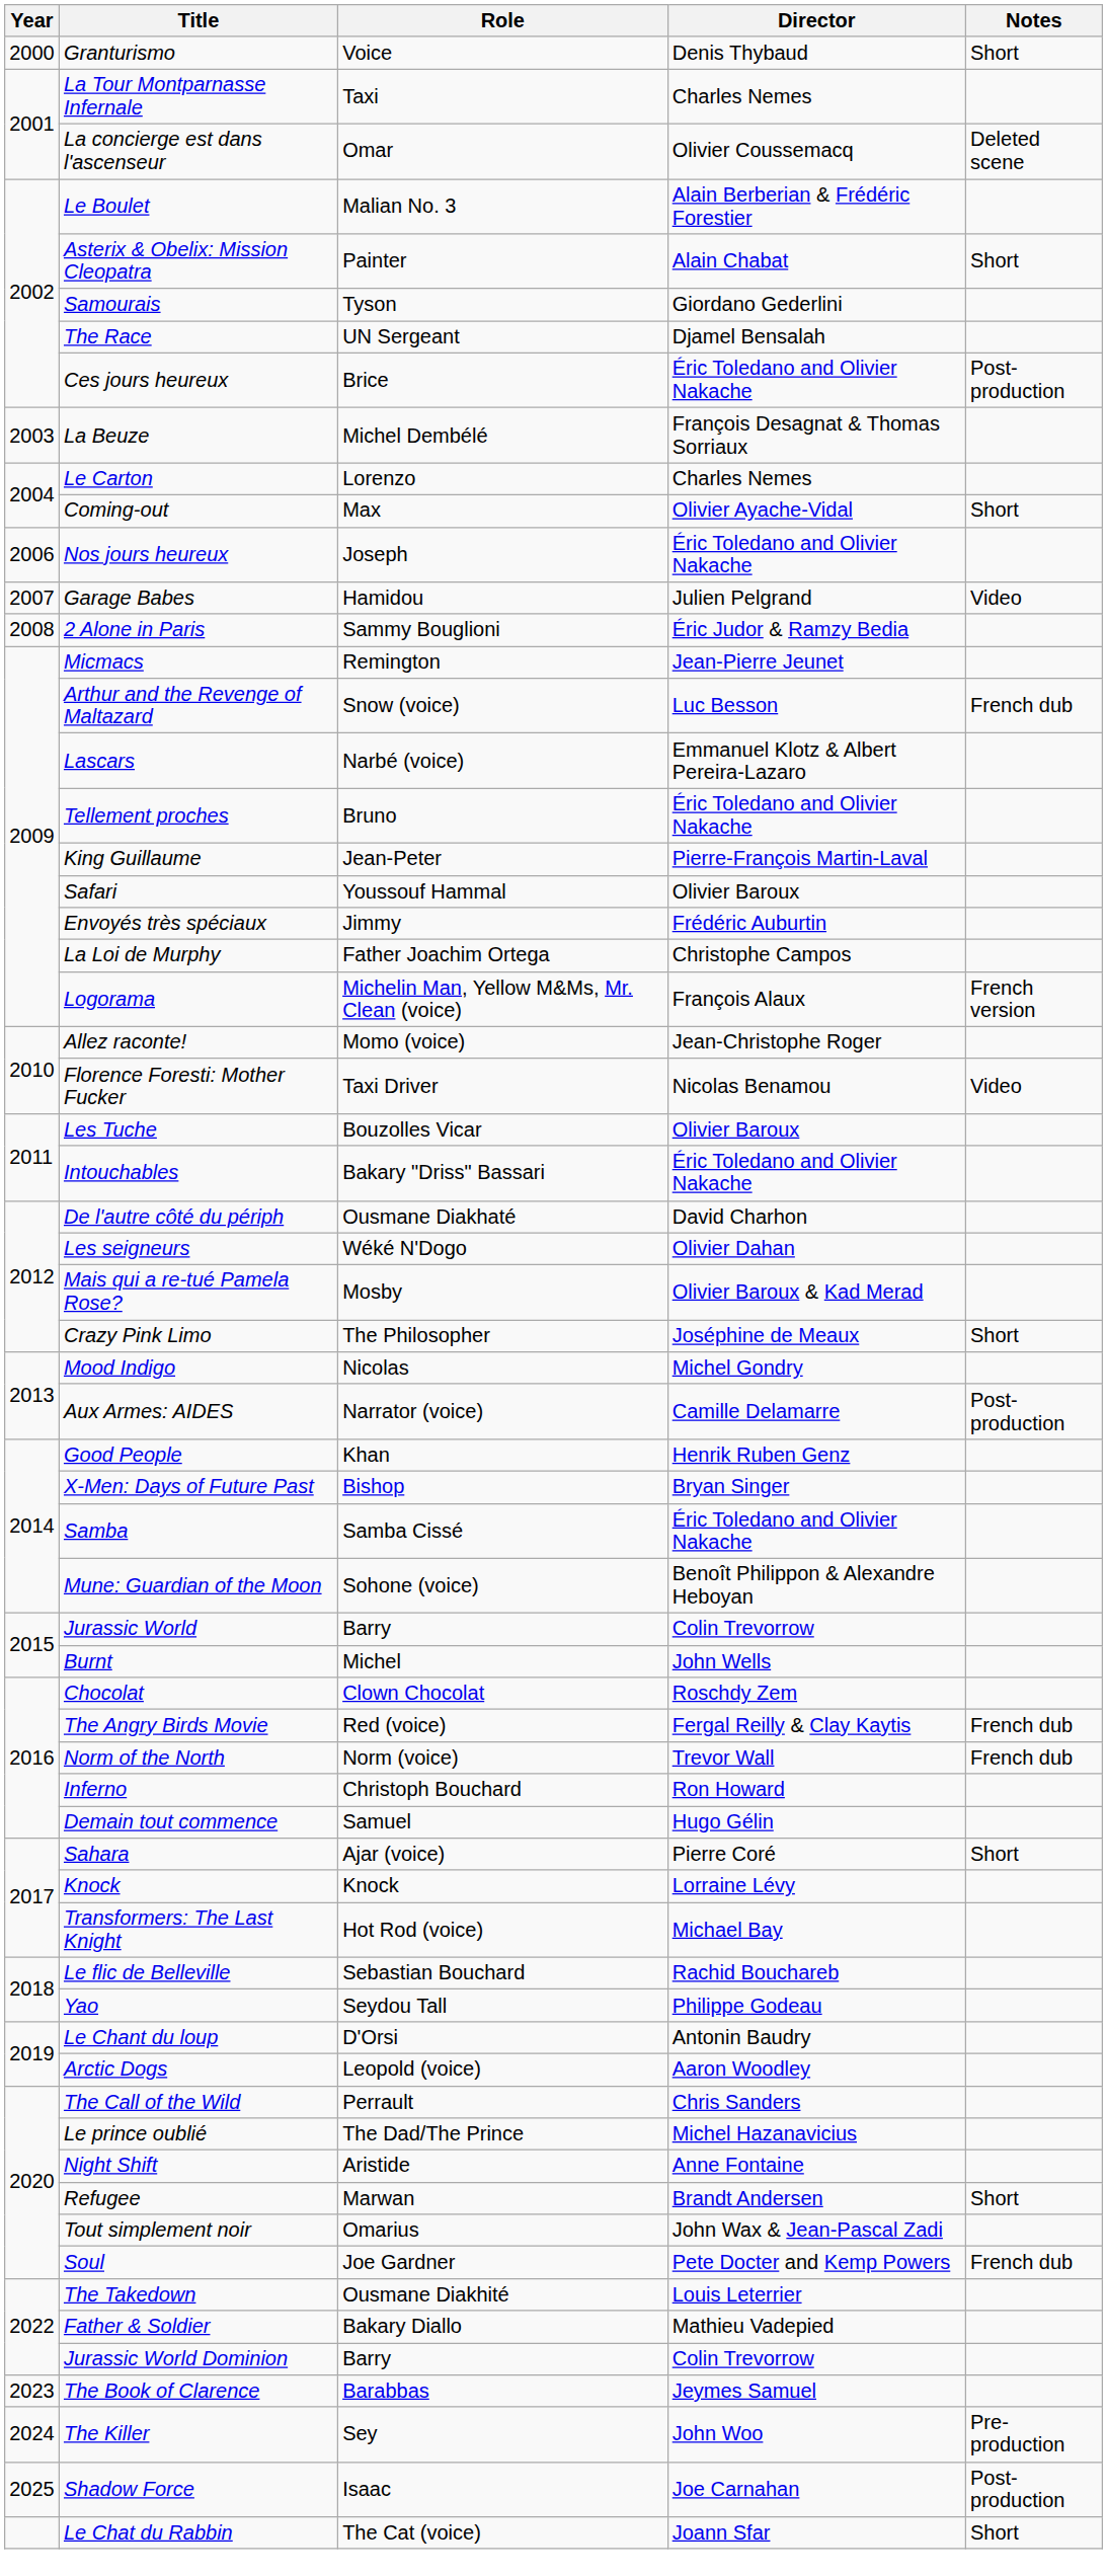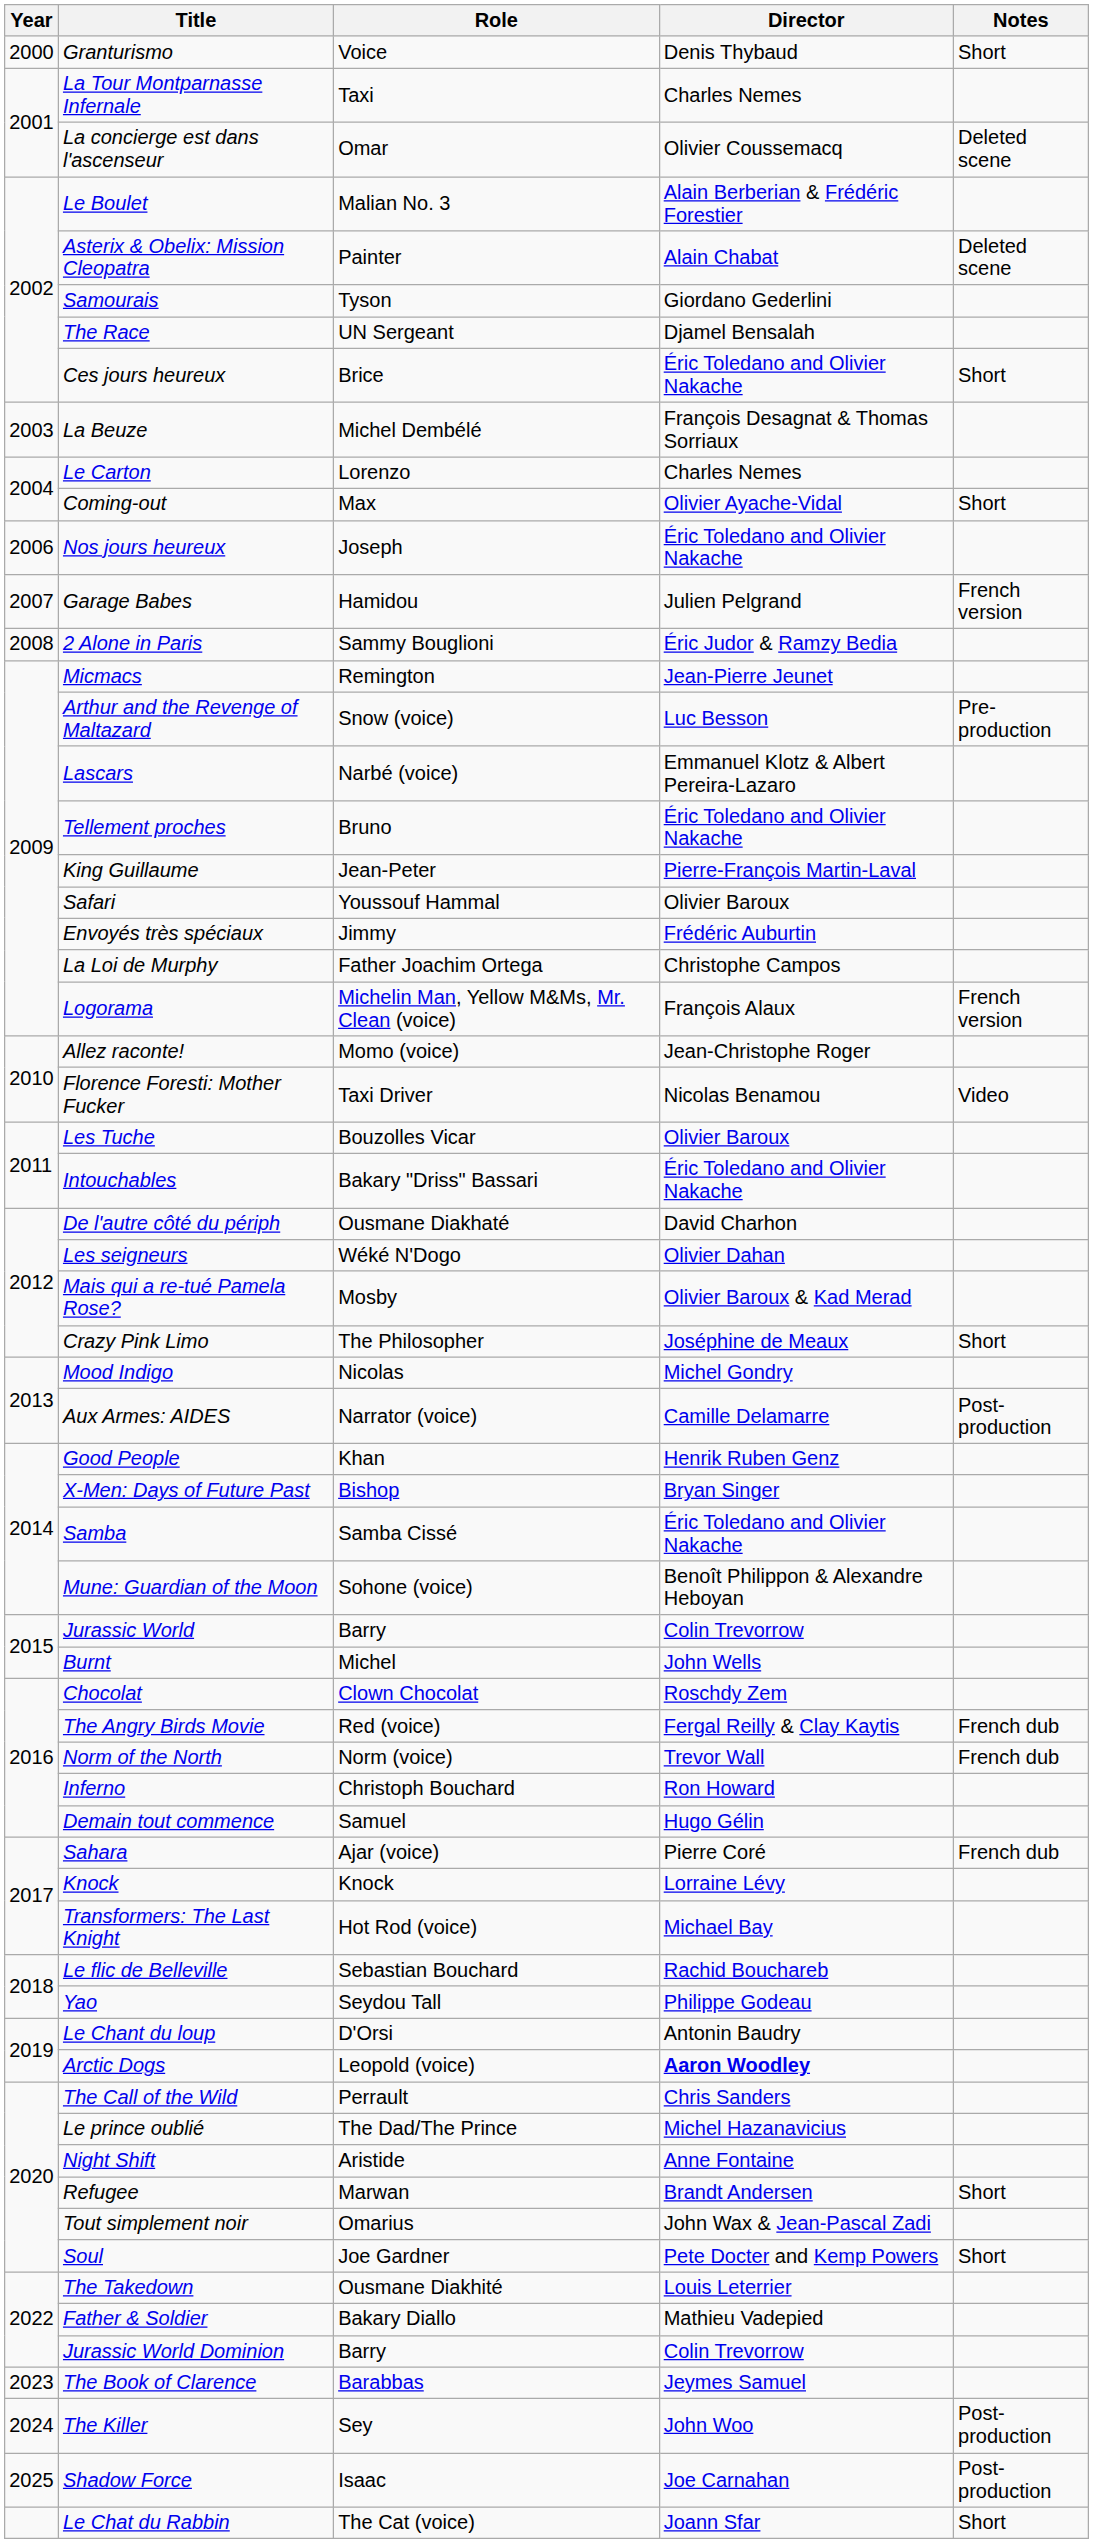Asterix & Obelix: Mission Cleopatra | Notes: Short -> Deleted scene
Ces jours heureux | Notes: Post-production -> Short
Garage Babes | Notes: Video -> French version
Arthur and the Revenge of Maltazard | Notes: French dub -> Pre-production
Sahara | Notes: Short -> French dub
Arctic Dogs | Director: normal -> bold
Soul | Notes: French dub -> Short
The Killer | Notes: Pre-production -> Post-production
